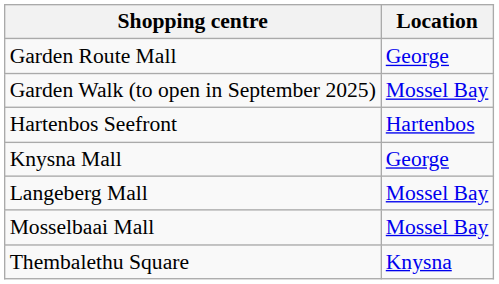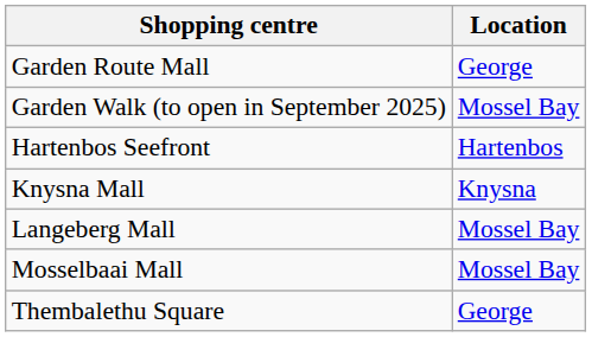Knysna Mall | Location: George -> Knysna
Thembalethu Square | Location: Knysna -> George
